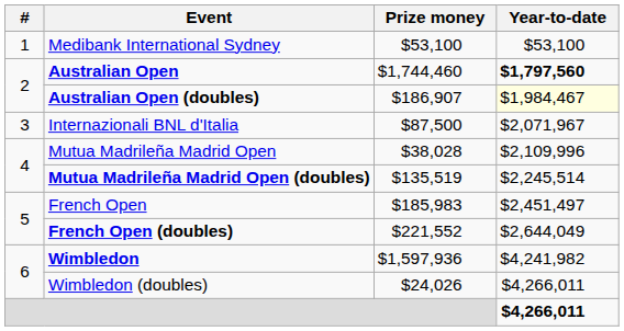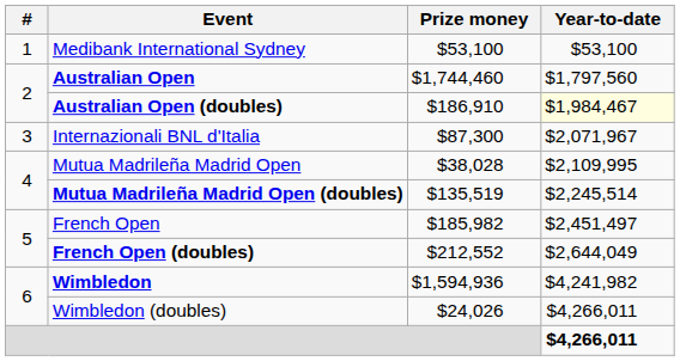Australian Open | Year-to-date: bold -> normal
Australian Open (doubles) | Prize money: $186,907 -> $186,910
Internazionali BNL d'Italia | Prize money: $87,500 -> $87,300
Mutua Madrileña Madrid Open | Year-to-date: $2,109,996 -> $2,109,995
French Open | Prize money: $185,983 -> $185,982
French Open (doubles) | Prize money: $221,552 -> $212,552
Wimbledon | Prize money: $1,597,936 -> $1,594,936
